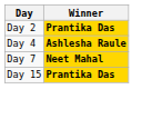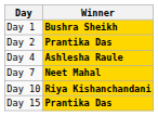+ row: Day 1 | Bushra Sheikh
+ row: Day 10 | Riya Kishanchandani
